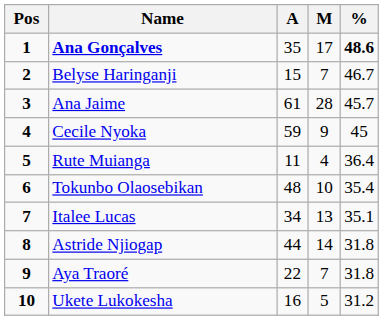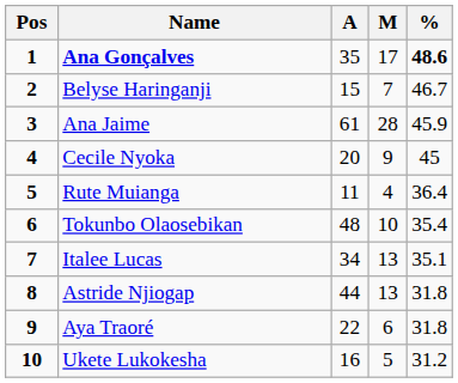Ana Jaime | %: 45.7 -> 45.9
Cecile Nyoka | A: 59 -> 20
Astride Njiogap | M: 14 -> 13
Aya Traoré | M: 7 -> 6
